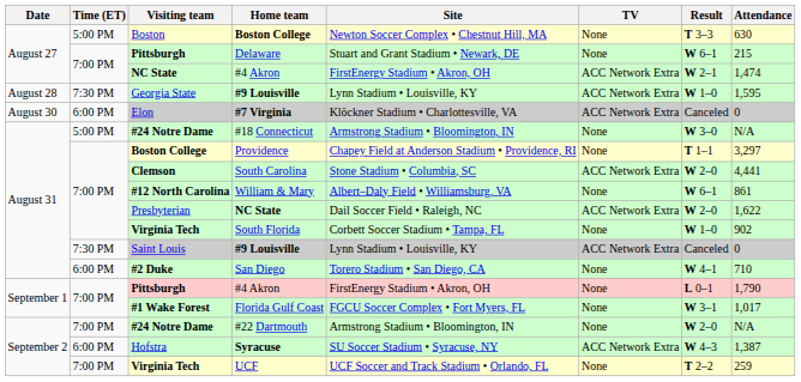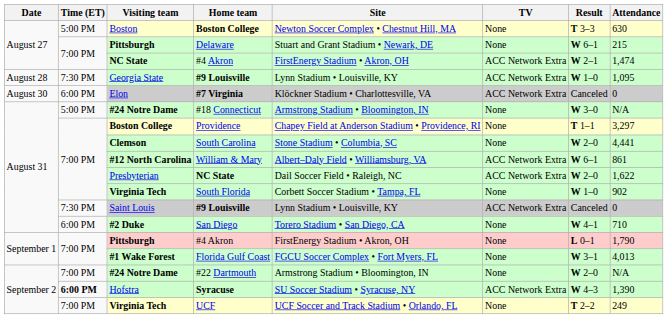Georgia State / #9 Louisville | Attendance: 1,595 -> 1,095
South Carolina | TV: ACC Network Extra -> None
William & Mary | TV: None -> ACC Network Extra
Florida Gulf Coast | Attendance: 1,017 -> 4,013
Syracuse | Time (ET): normal -> bold
Syracuse | Attendance: 1,387 -> 1,390
UCF | Attendance: 259 -> 249
